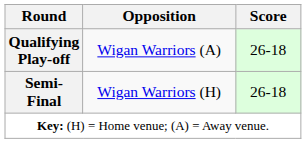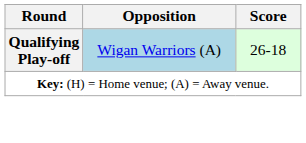Qualifying Play-off | Opposition: no background -> lightblue background
- row: Semi-Final | Wigan Warriors (H) | 26-18
